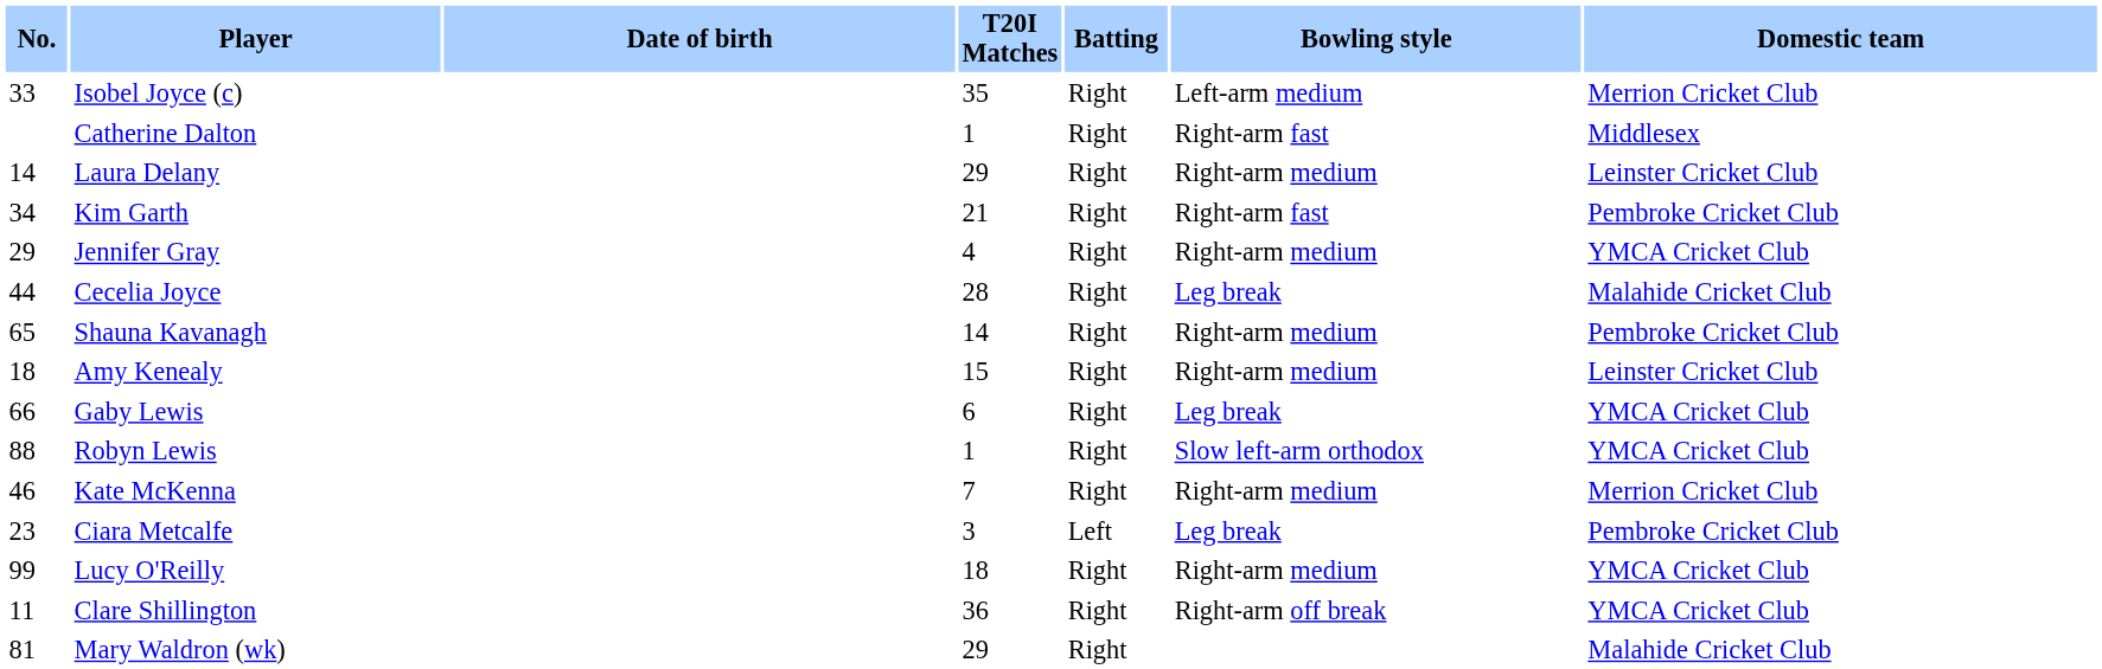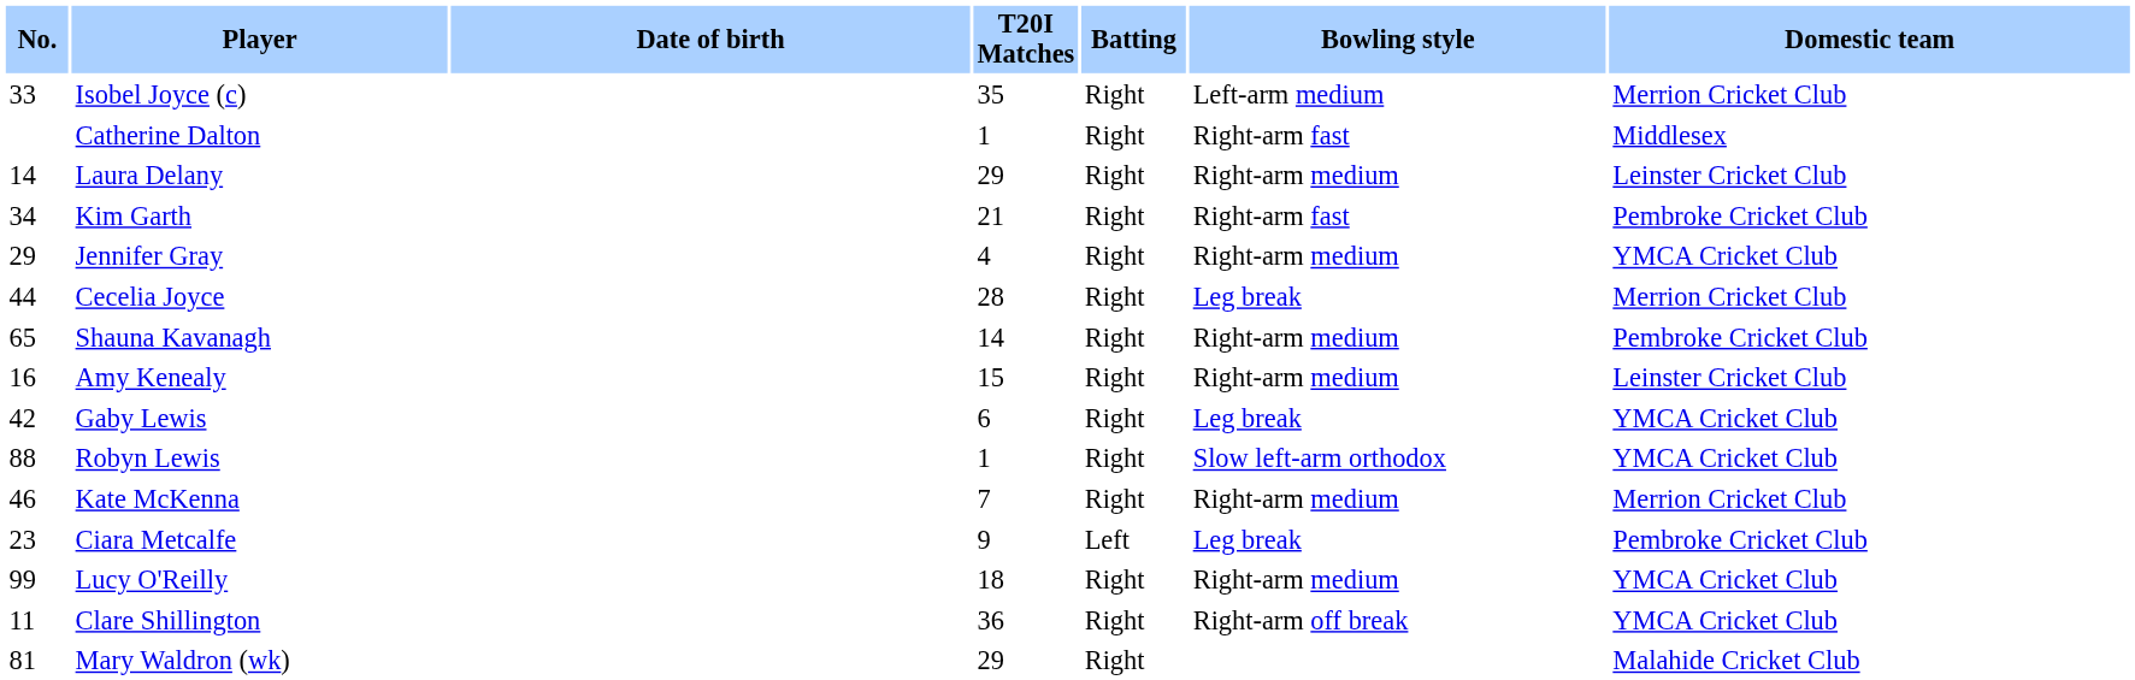Cecelia Joyce | Domestic team: Malahide Cricket Club -> Merrion Cricket Club
Amy Kenealy | No.: 18 -> 16
Gaby Lewis | No.: 66 -> 42
Ciara Metcalfe | T20I Matches: 3 -> 9
